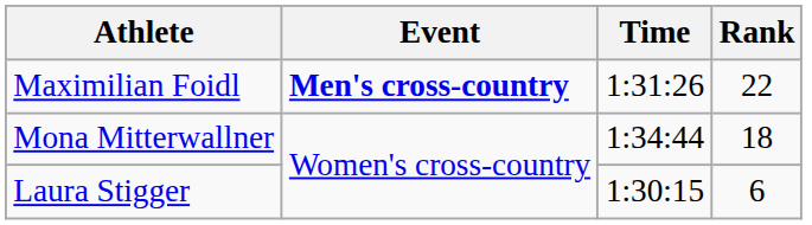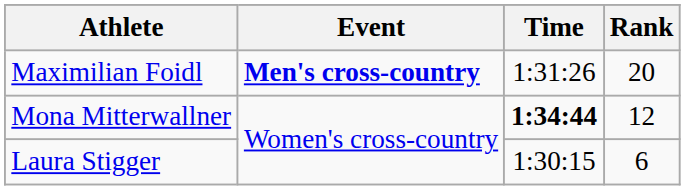Maximilian Foidl | Rank: 22 -> 20
Mona Mitterwallner | Time: normal -> bold
Mona Mitterwallner | Rank: 18 -> 12
